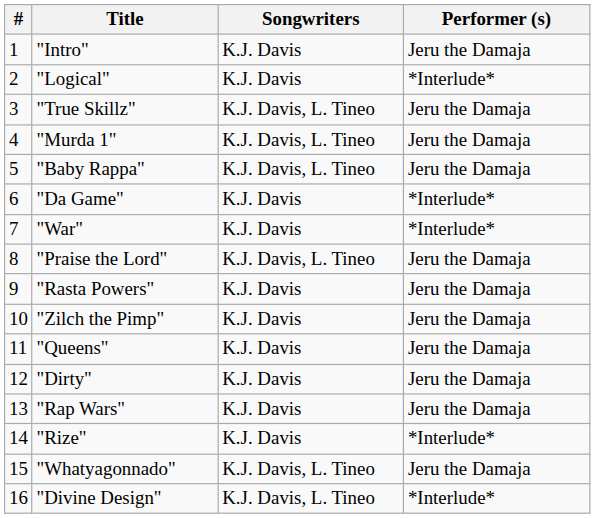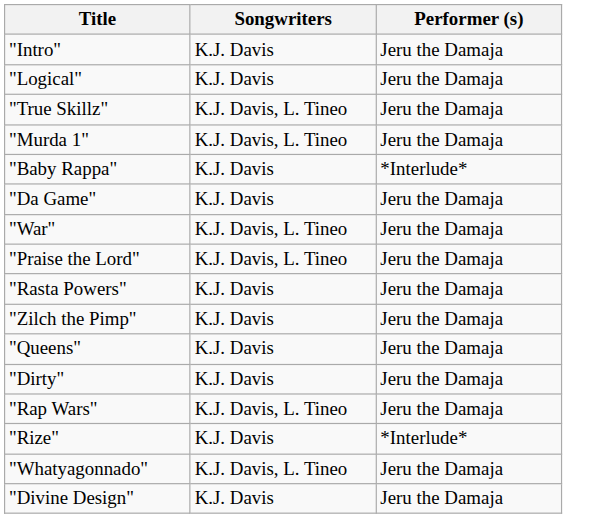- column: # | 1 | 2 | 3 | 4 | 5 | 6 | 7 | 8 | 9 | 10 | 11 | 12 | 13 | 14 | 15 | 16
"Logical" | Performer (s): *Interlude* -> Jeru the Damaja
"Baby Rappa" | Songwriters: K.J. Davis, L. Tineo -> K.J. Davis
"Baby Rappa" | Performer (s): Jeru the Damaja -> *Interlude*
"Da Game" | Performer (s): *Interlude* -> Jeru the Damaja
"War" | Songwriters: K.J. Davis -> K.J. Davis, L. Tineo
"War" | Performer (s): *Interlude* -> Jeru the Damaja
"Rap Wars" | Songwriters: K.J. Davis -> K.J. Davis, L. Tineo
"Divine Design" | Songwriters: K.J. Davis, L. Tineo -> K.J. Davis
"Divine Design" | Performer (s): *Interlude* -> Jeru the Damaja
